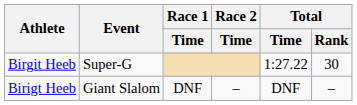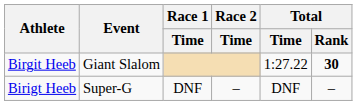Birgit Heeb | Event: Super-G -> Giant Slalom
Birgit Heeb | Total / Rank: normal -> bold
Birigt Heeb | Event: Giant Slalom -> Super-G
